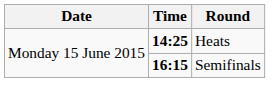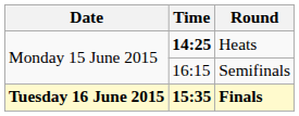Semifinals | Time: bold -> normal
+ row: Tuesday 16 June 2015 | 15:35 | Finals
